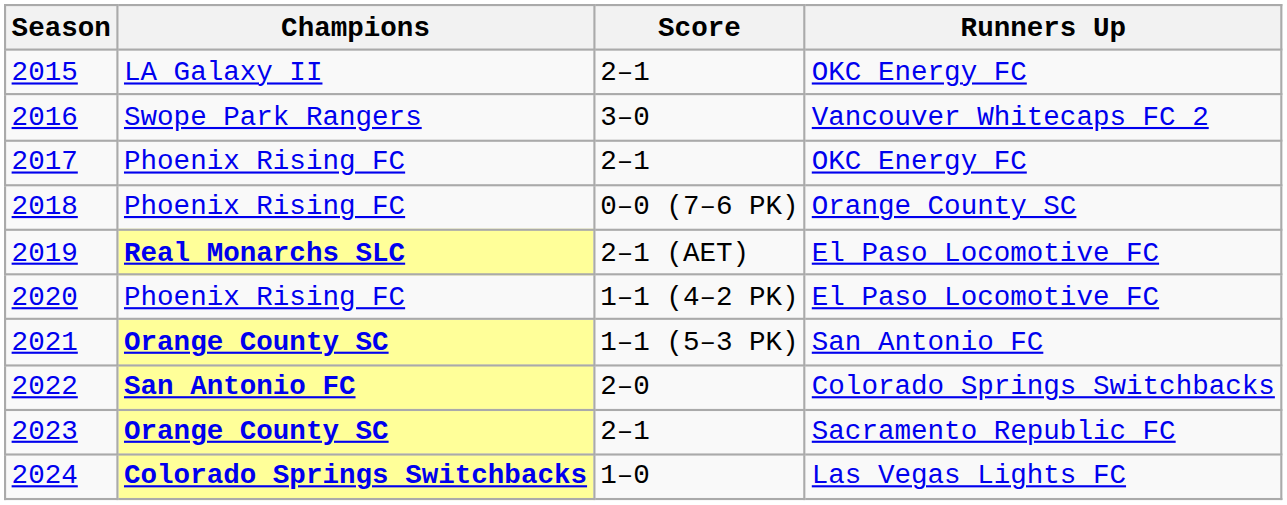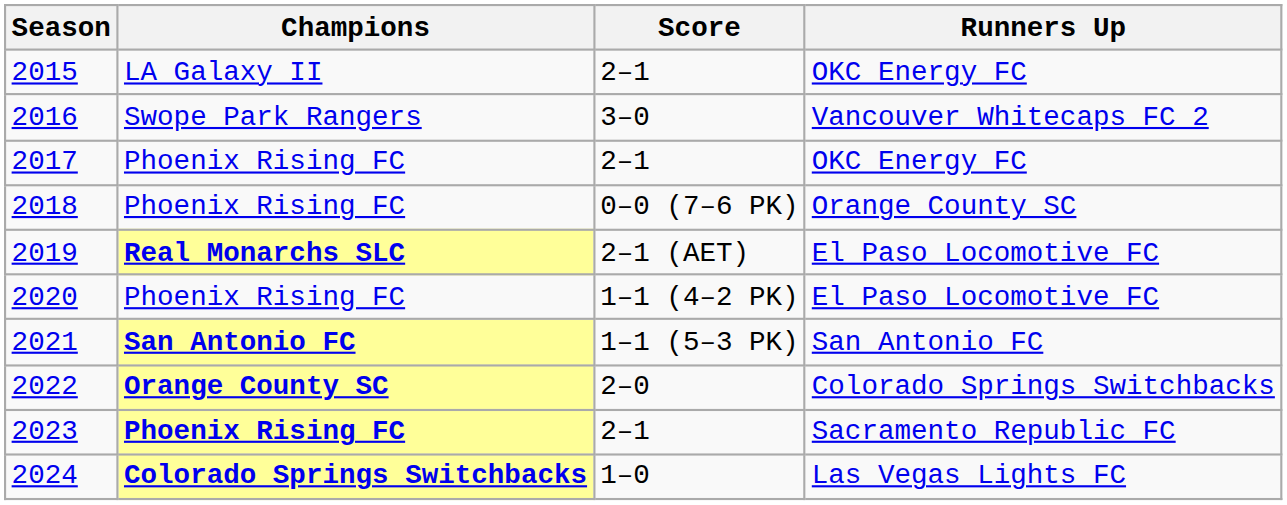2021 | Champions: Orange County SC -> San Antonio FC
2022 | Champions: San Antonio FC -> Orange County SC
2023 | Champions: Orange County SC -> Phoenix Rising FC
